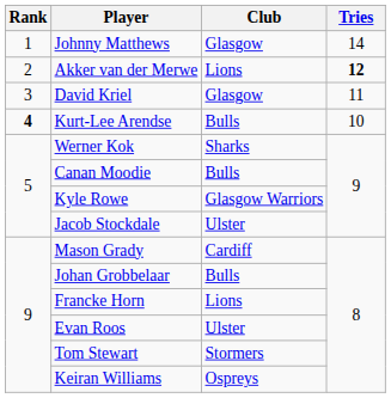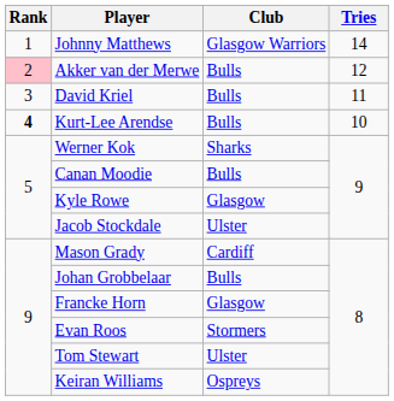Johnny Matthews | Club: Glasgow -> Glasgow Warriors
Akker van der Merwe | Rank: no background -> pink background
Akker van der Merwe | Club: Lions -> Bulls
Akker van der Merwe | Tries: bold -> normal
David Kriel | Club: Glasgow -> Bulls
Kyle Rowe | Club: Glasgow Warriors -> Glasgow
Francke Horn | Club: Lions -> Glasgow
Evan Roos | Club: Ulster -> Stormers
Tom Stewart | Club: Stormers -> Ulster
